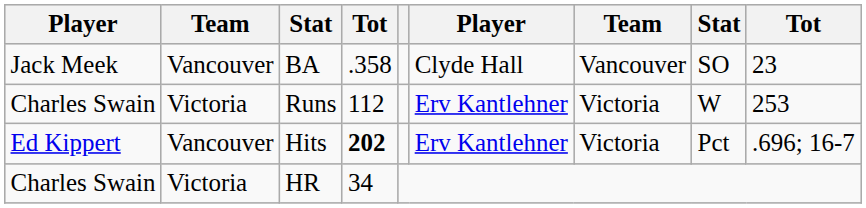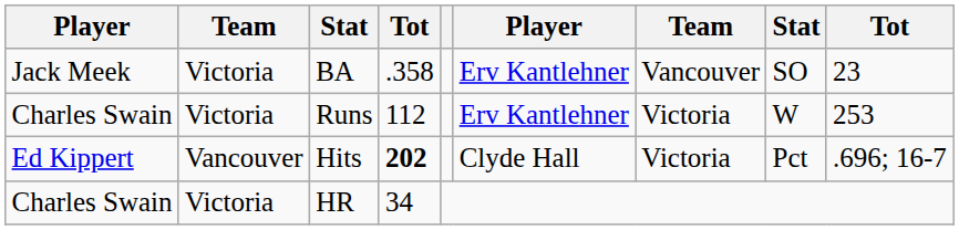BA | column 2: Vancouver -> Victoria
BA | column 6: Clyde Hall -> Erv Kantlehner
Hits | column 6: Erv Kantlehner -> Clyde Hall
